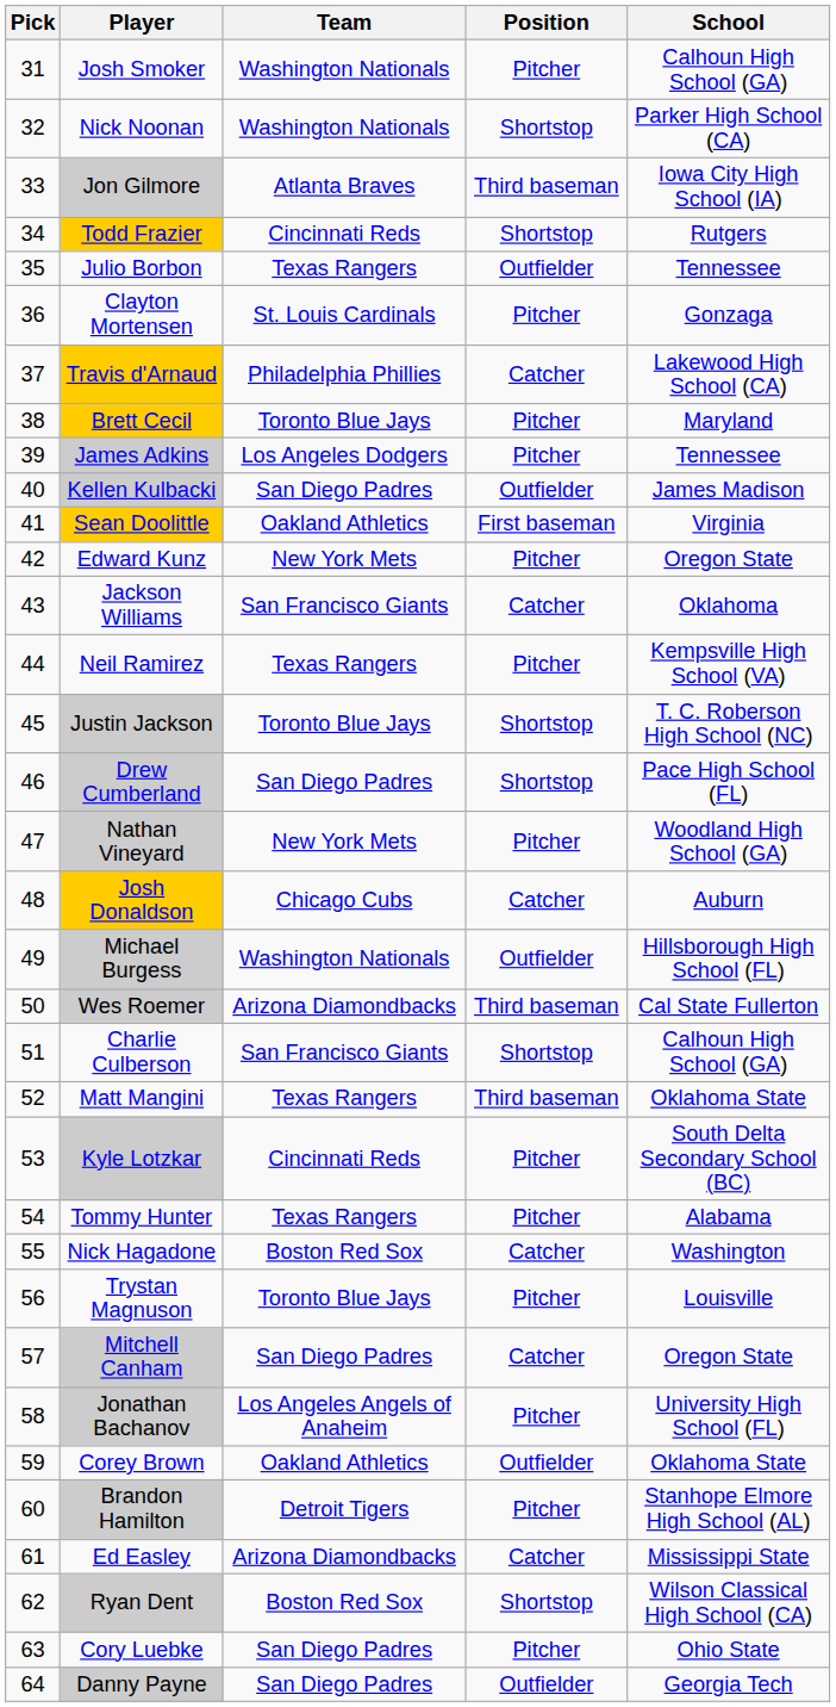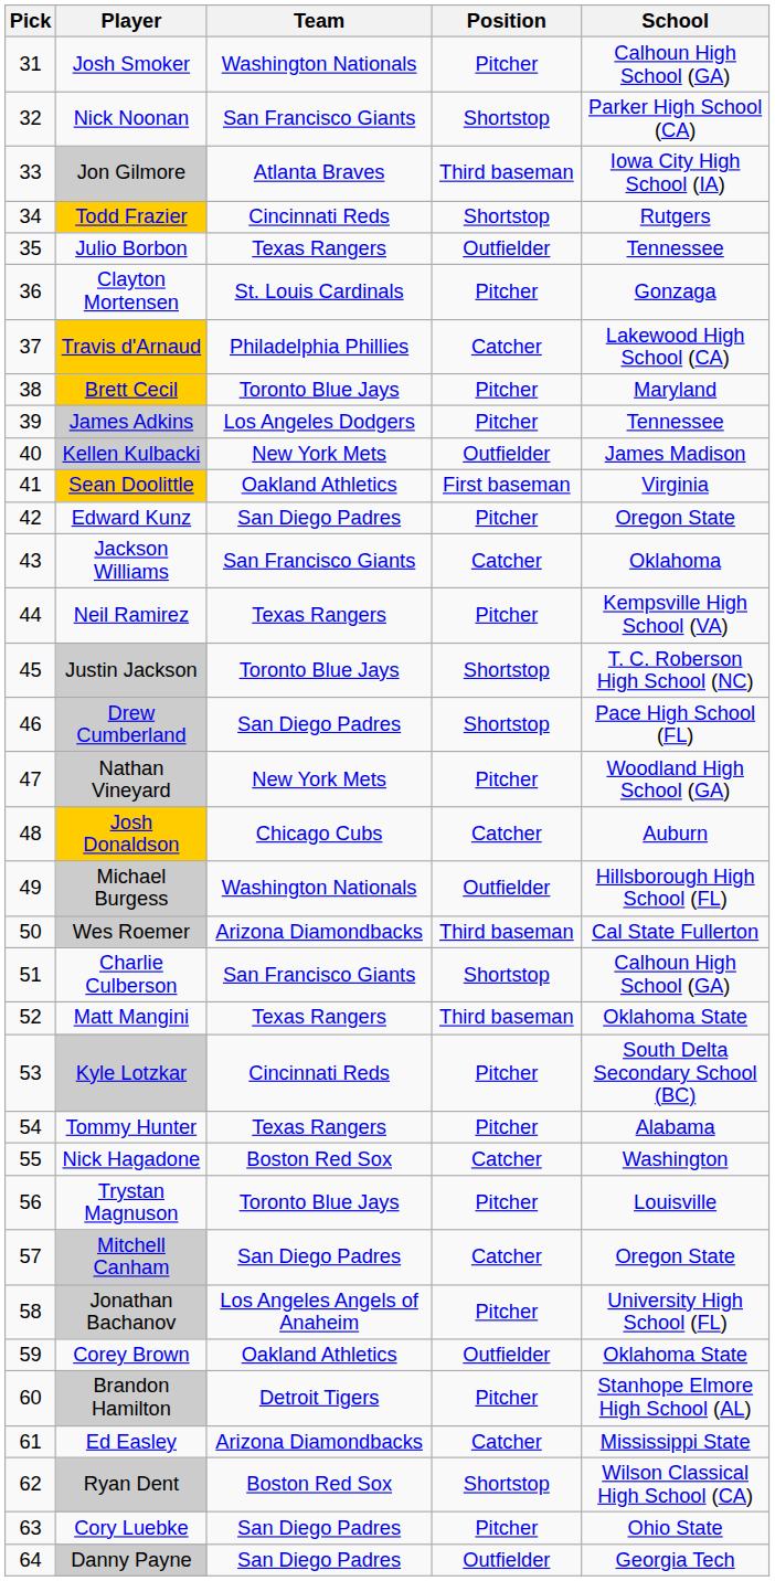Nick Noonan | Team: Washington Nationals -> San Francisco Giants
Kellen Kulbacki | Team: San Diego Padres -> New York Mets
Edward Kunz | Team: New York Mets -> San Diego Padres
